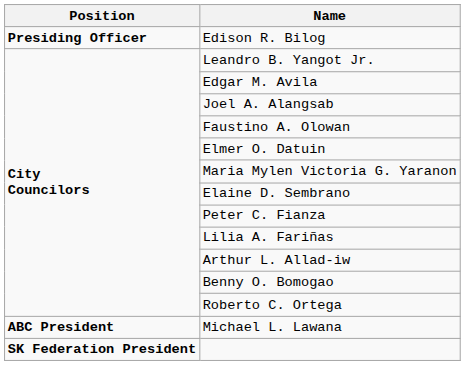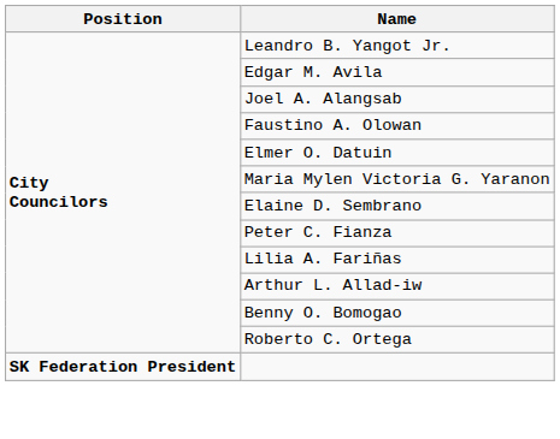- row: Presiding Officer | Edison R. Bilog
- row: ABC President | Michael L. Lawana
